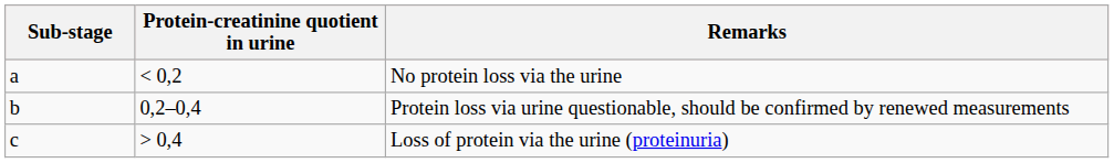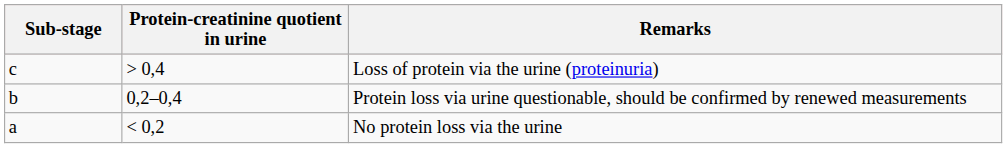rows swapped: No protein loss via the urine <-> Loss of protein via the urine (proteinuria)
